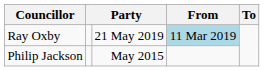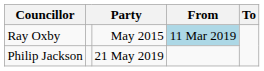Ray Oxby | column 3: 21 May 2019 -> May 2015
Philip Jackson | column 3: May 2015 -> 21 May 2019
